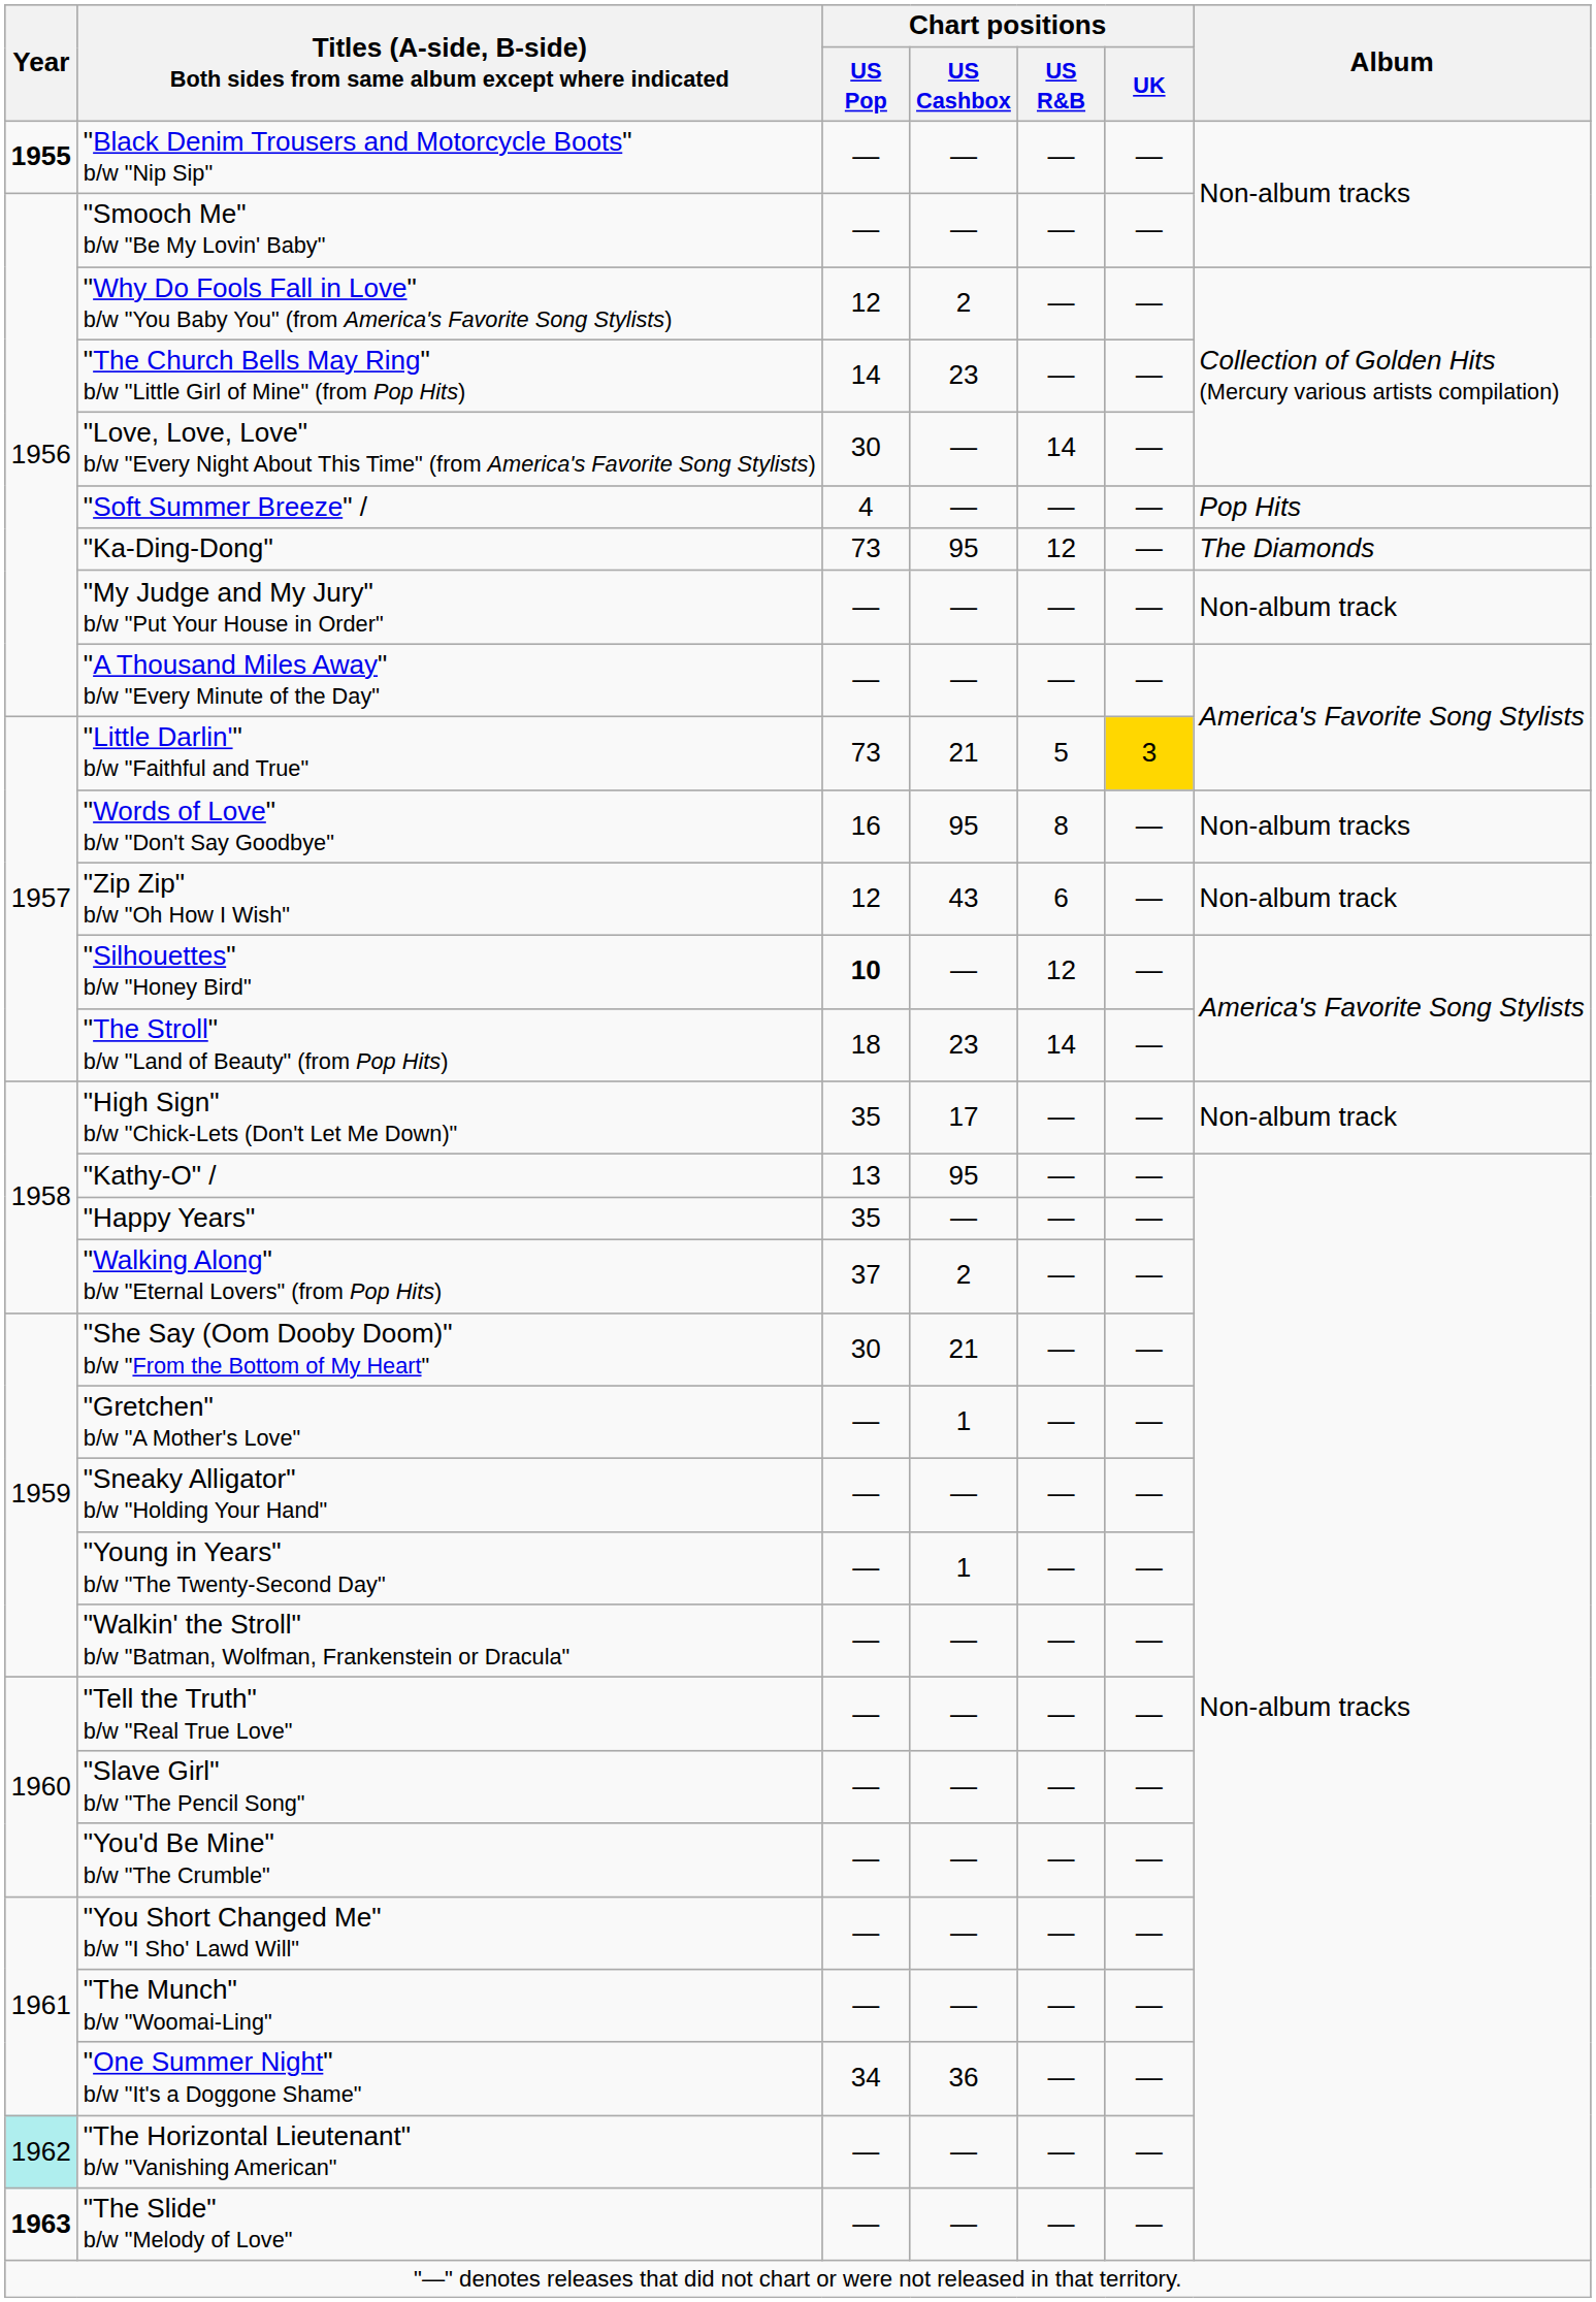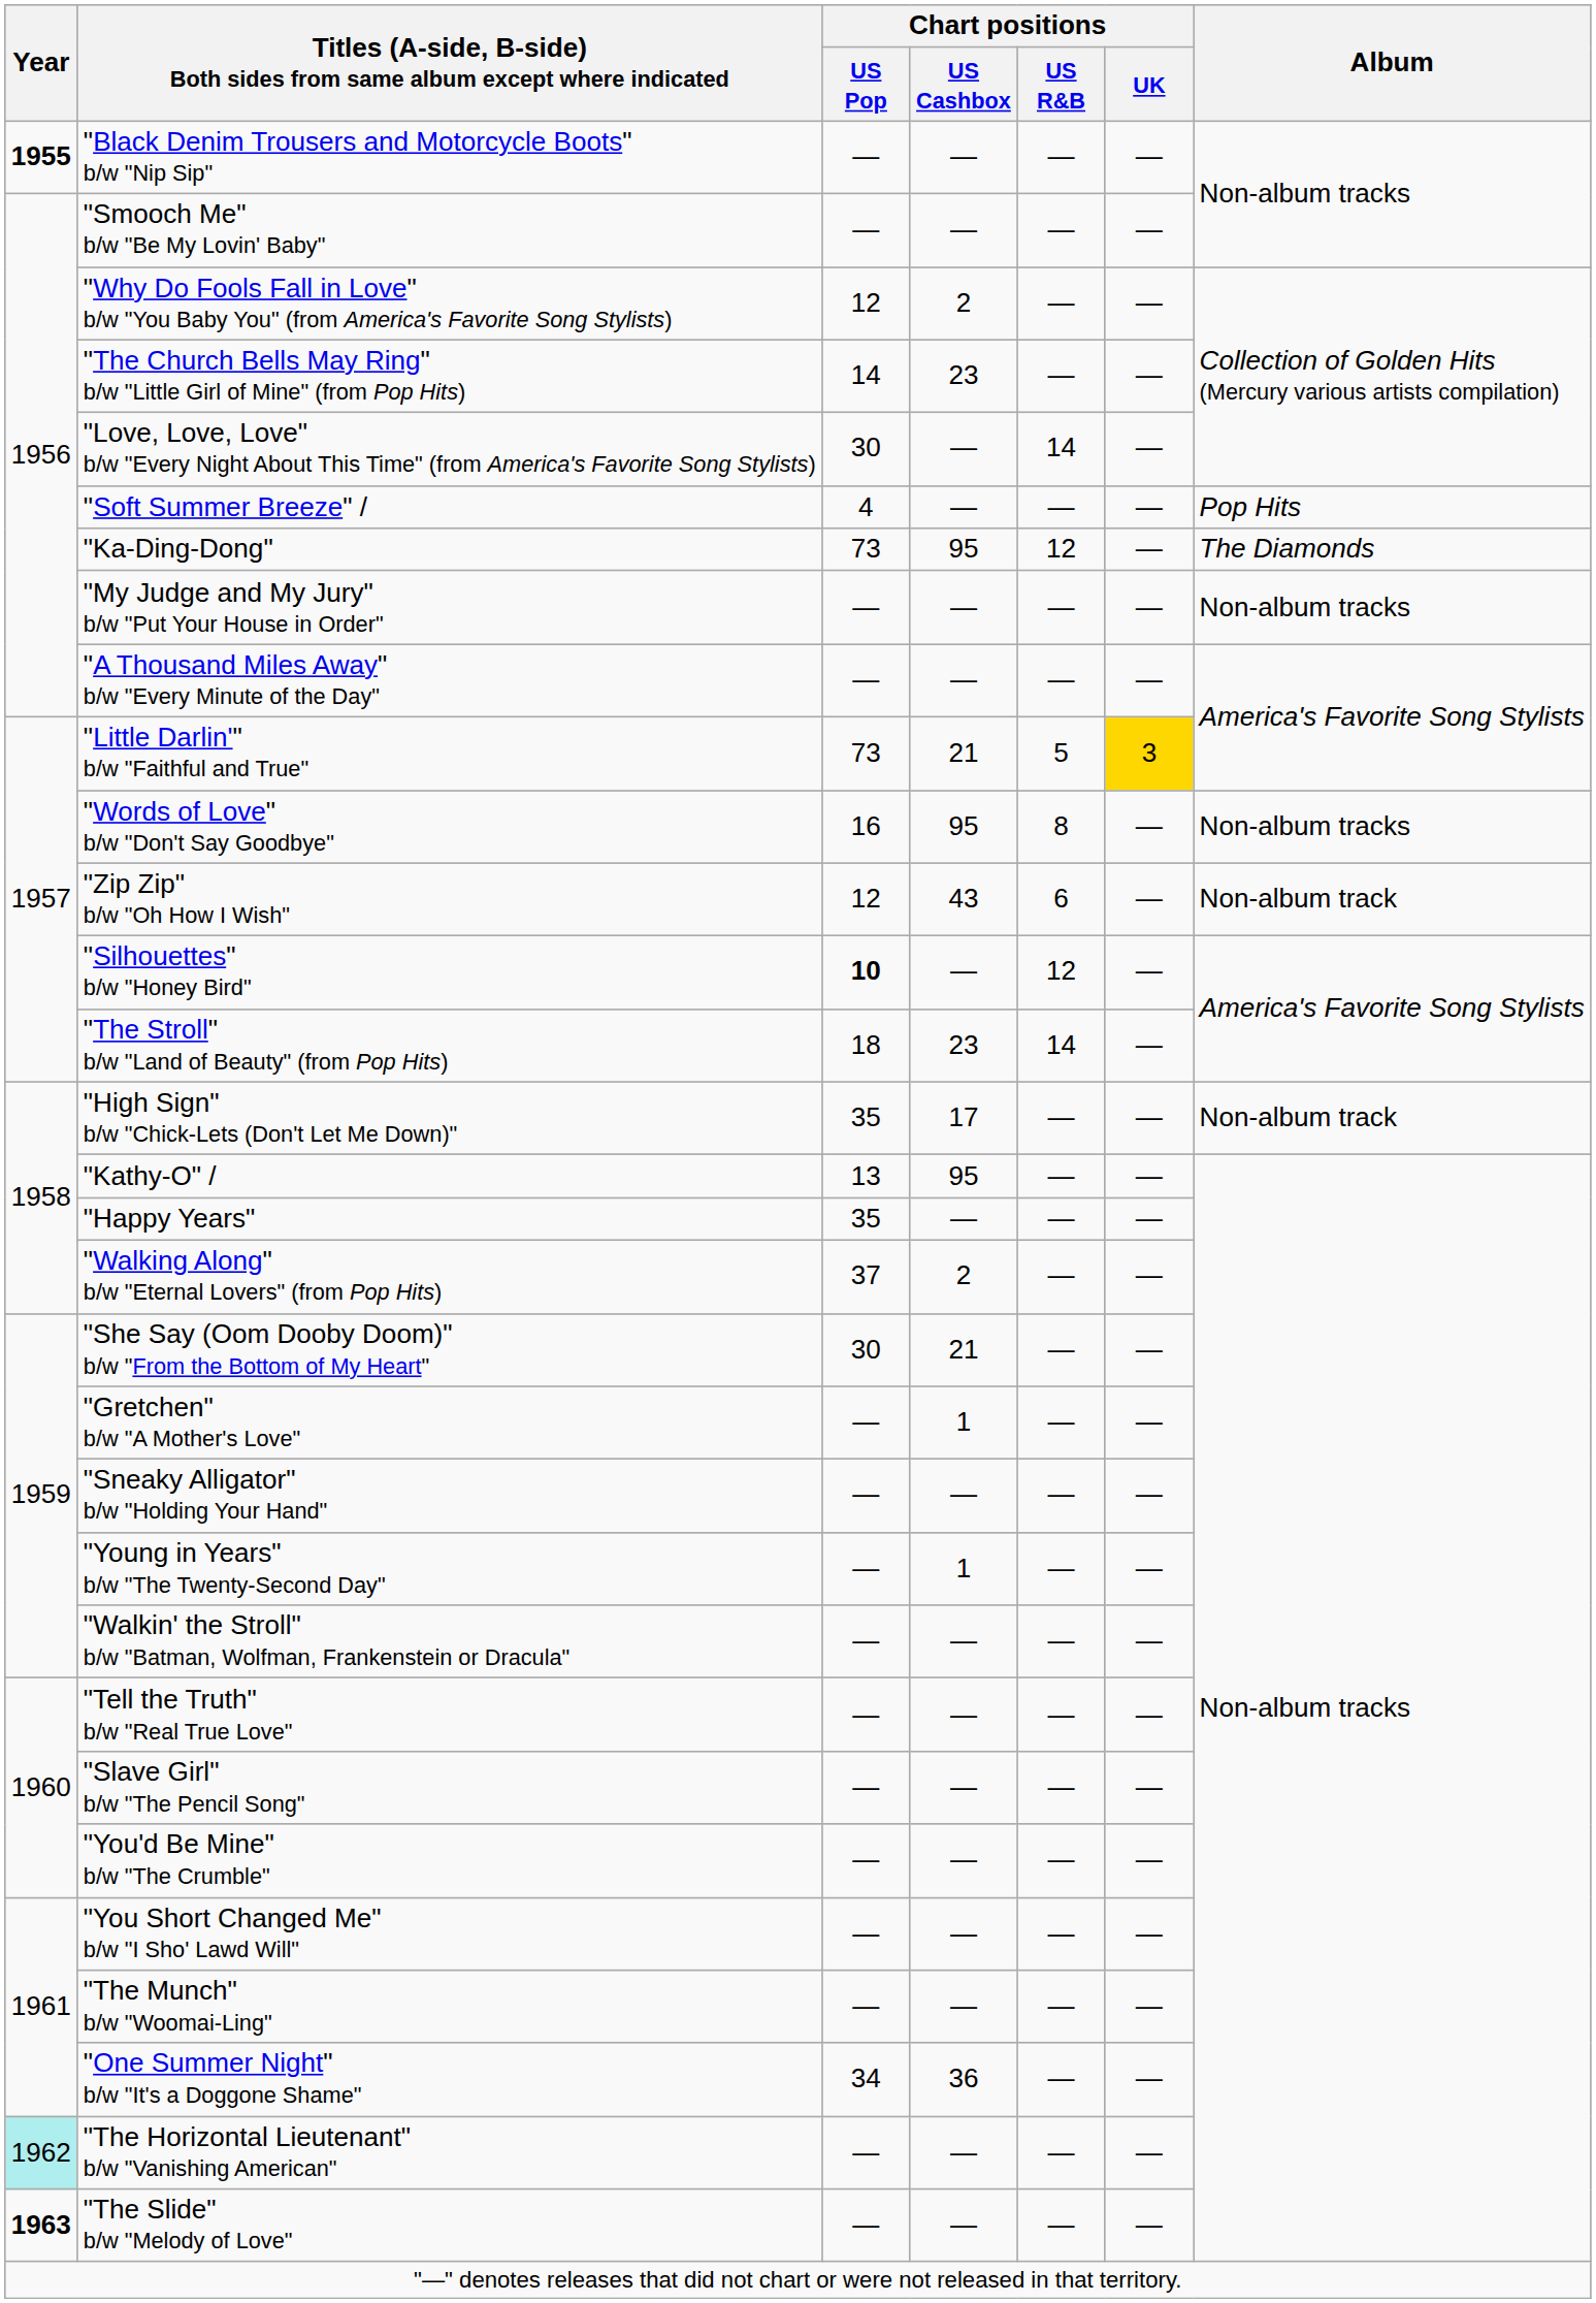"My Judge and My Jury" b/w "Put Your House in Order" | Album: Non-album track -> Non-album tracks
